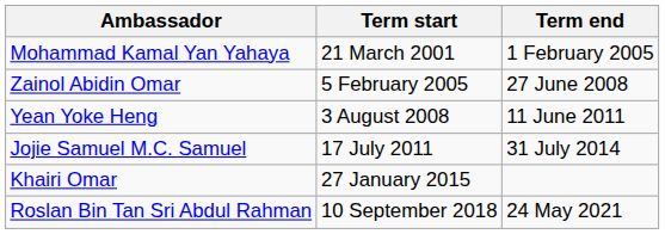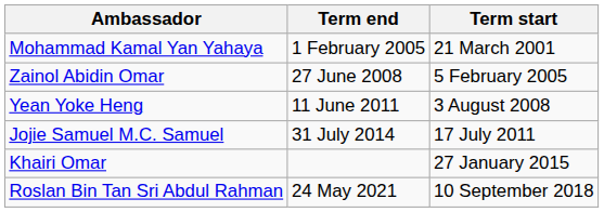columns swapped: Term start <-> Term end
